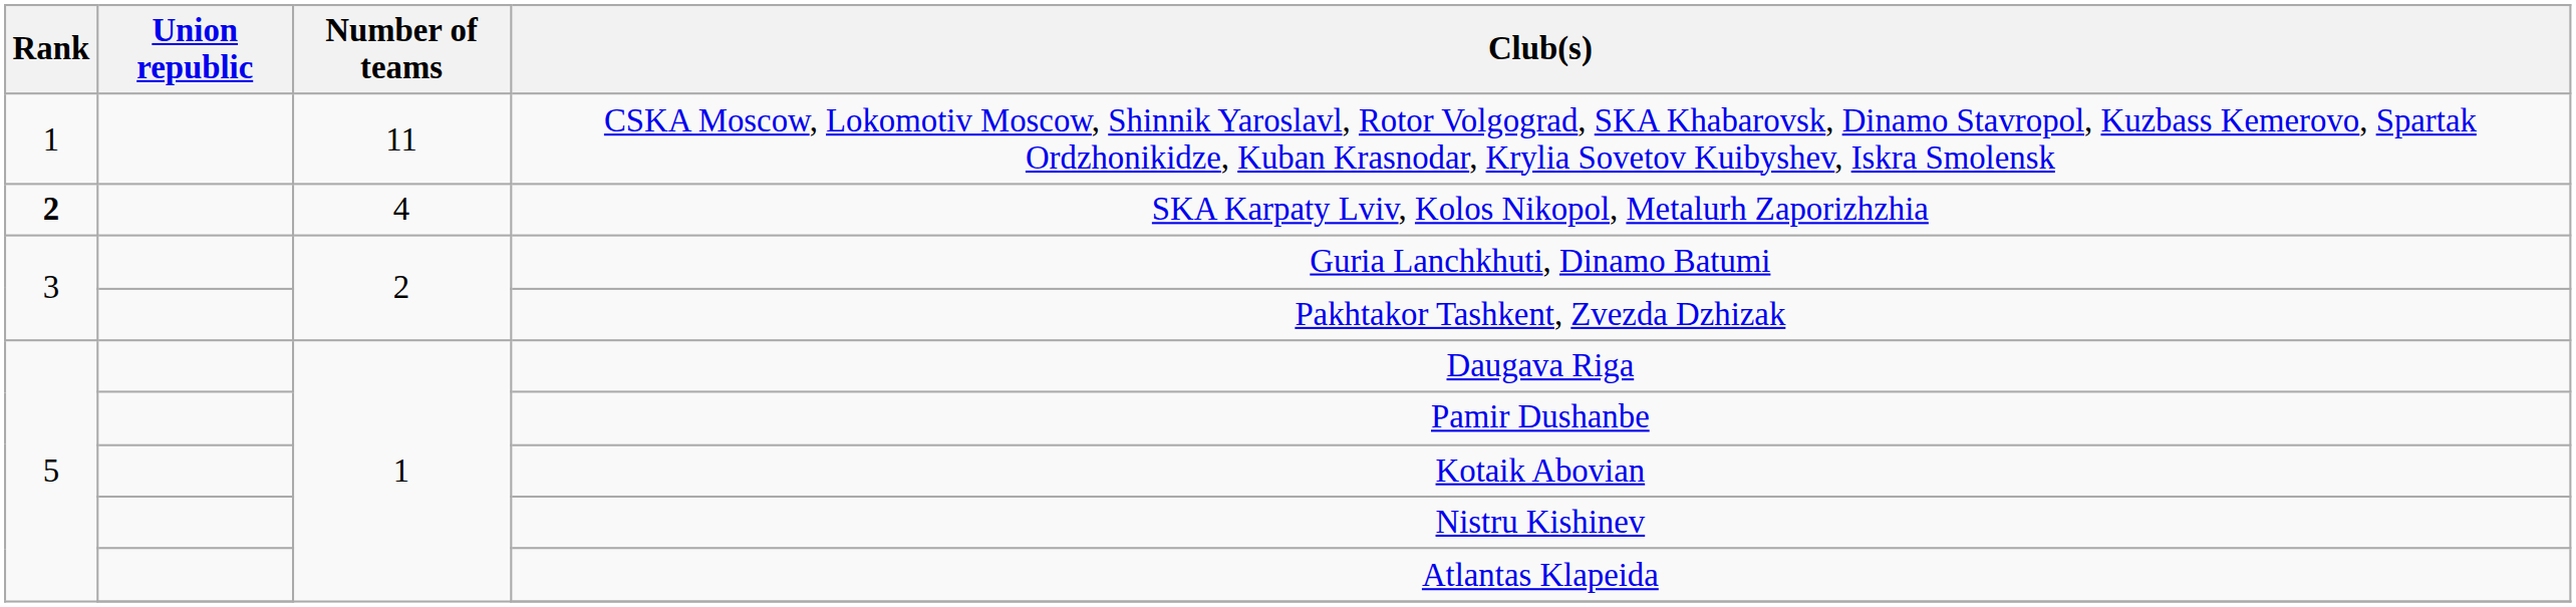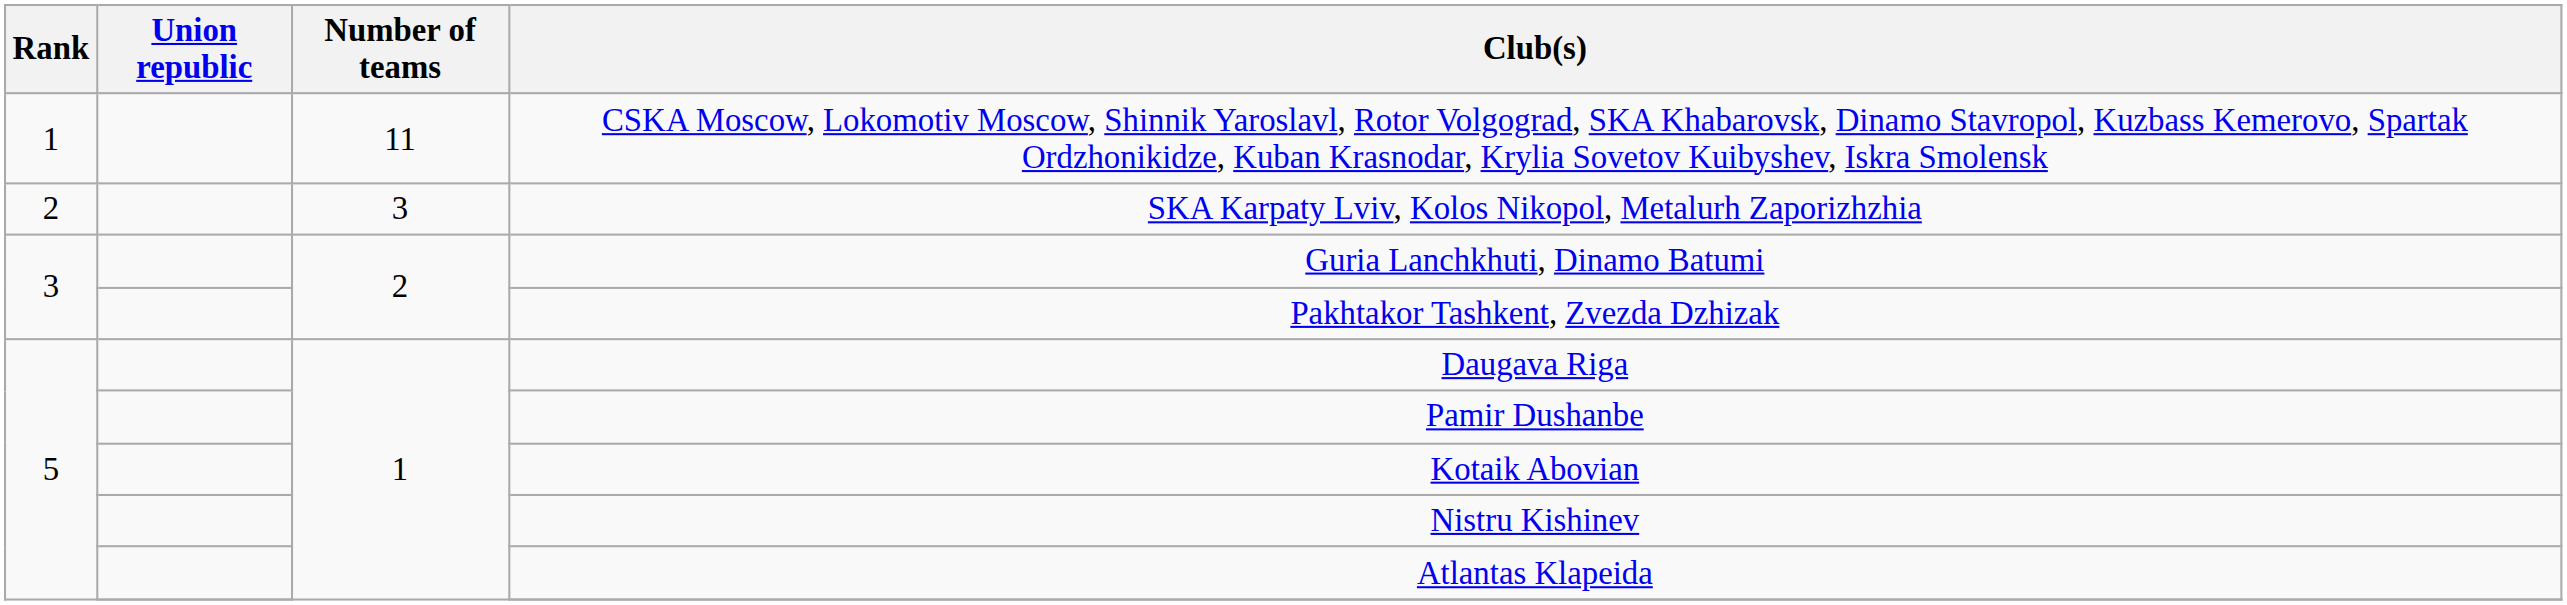SKA Karpaty Lviv, Kolos Nikopol, Metalurh Zaporizhzhia | Rank: bold -> normal
SKA Karpaty Lviv, Kolos Nikopol, Metalurh Zaporizhzhia | Number of teams: 4 -> 3
